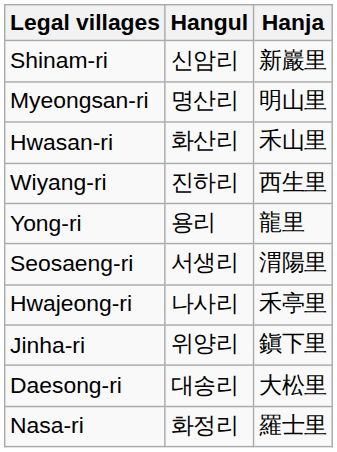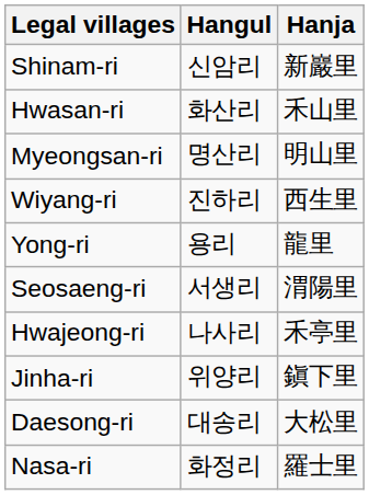rows swapped: Myeongsan-ri <-> Hwasan-ri
